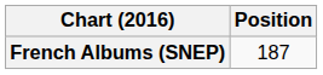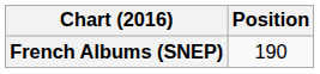French Albums (SNEP) | Position: 187 -> 190
